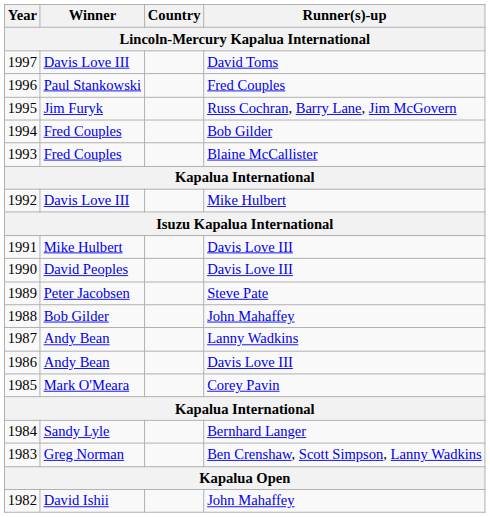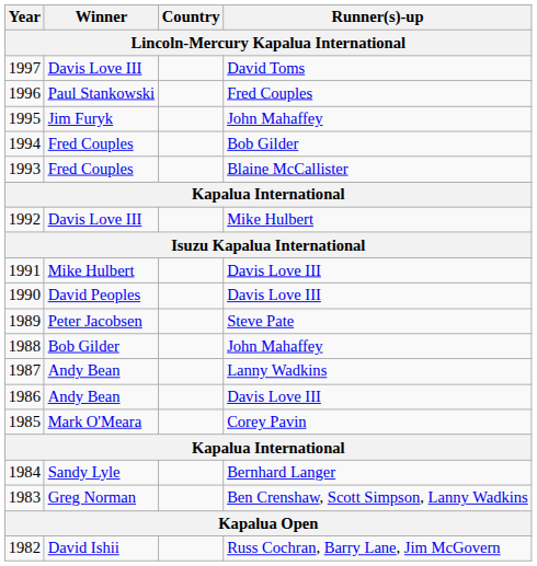1995 | Runner(s)-up: Russ Cochran, Barry Lane, Jim McGovern -> John Mahaffey
1982 | Runner(s)-up: John Mahaffey -> Russ Cochran, Barry Lane, Jim McGovern
